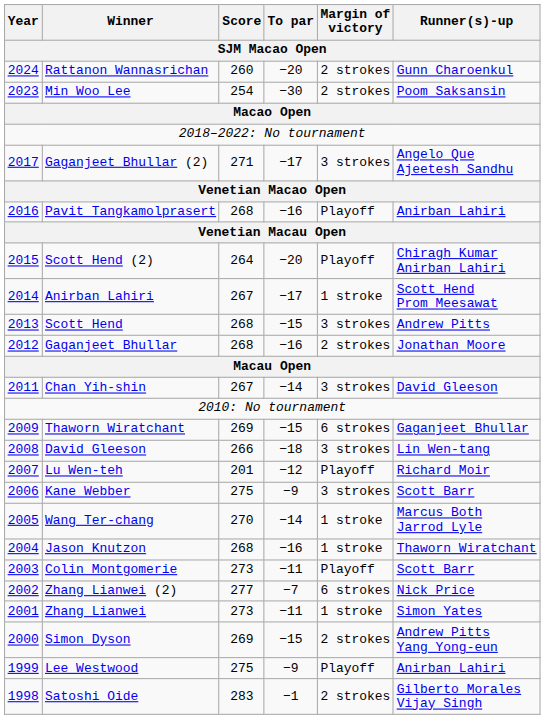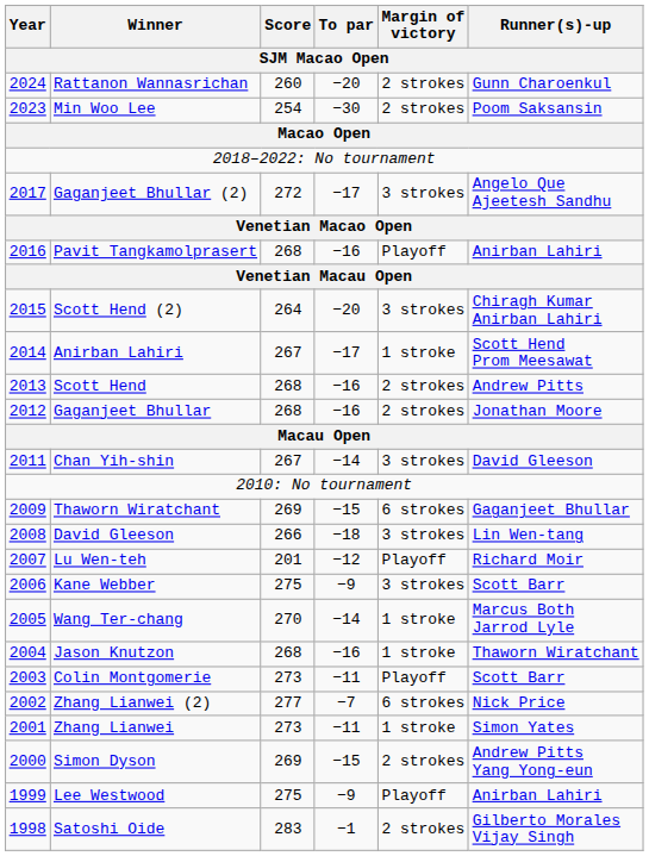Gaganjeet Bhullar (2) | Score: 271 -> 272
Scott Hend (2) | Margin of victory: Playoff -> 3 strokes
Scott Hend | To par: −15 -> −16
Scott Hend | Margin of victory: 3 strokes -> 2 strokes
